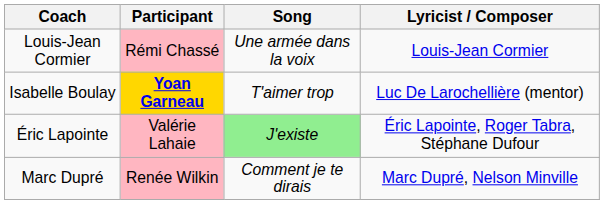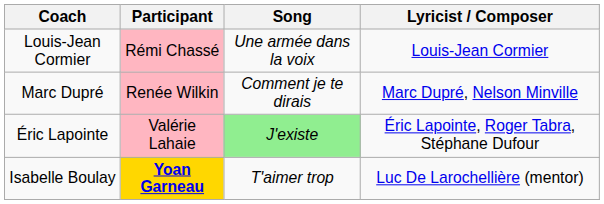rows swapped: Marc Dupré <-> Isabelle Boulay
